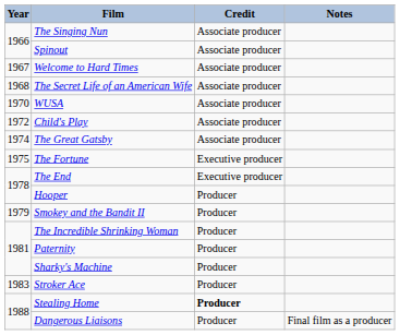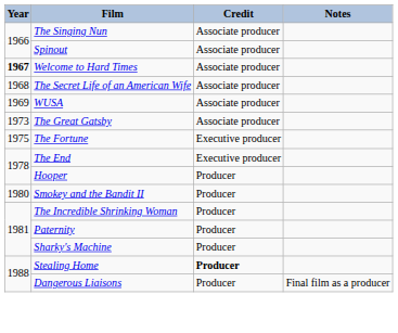Welcome to Hard Times | Year: normal -> bold
WUSA | Year: 1970 -> 1969
- row: 1972 | Child's Play | Associate producer
The Great Gatsby | Year: 1974 -> 1973
Smokey and the Bandit II | Year: 1979 -> 1980
- row: 1983 | Stroker Ace | Producer
